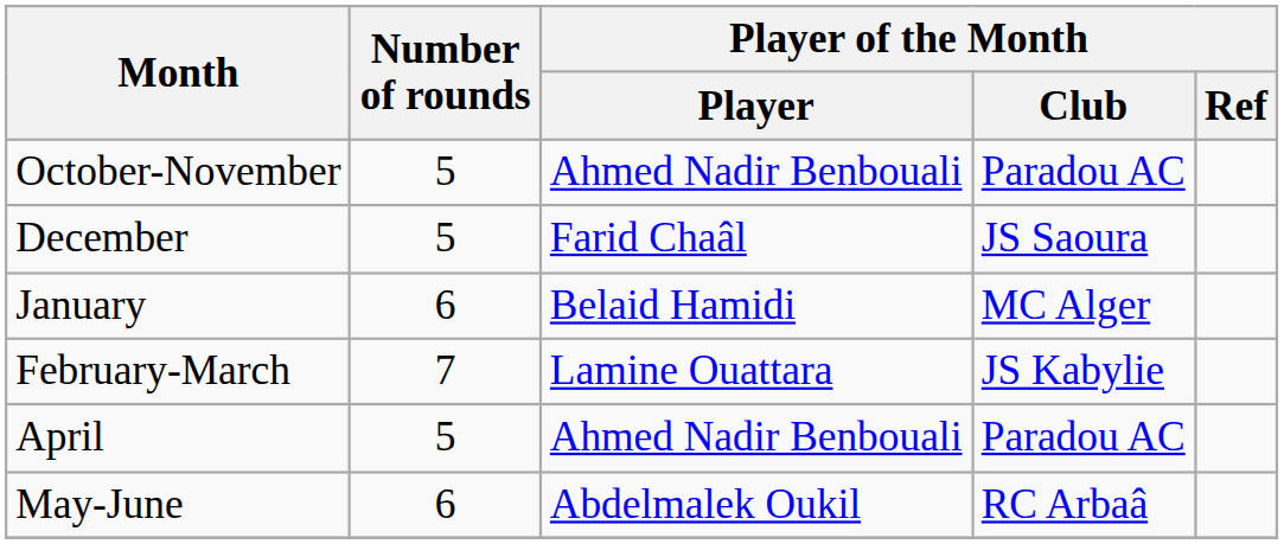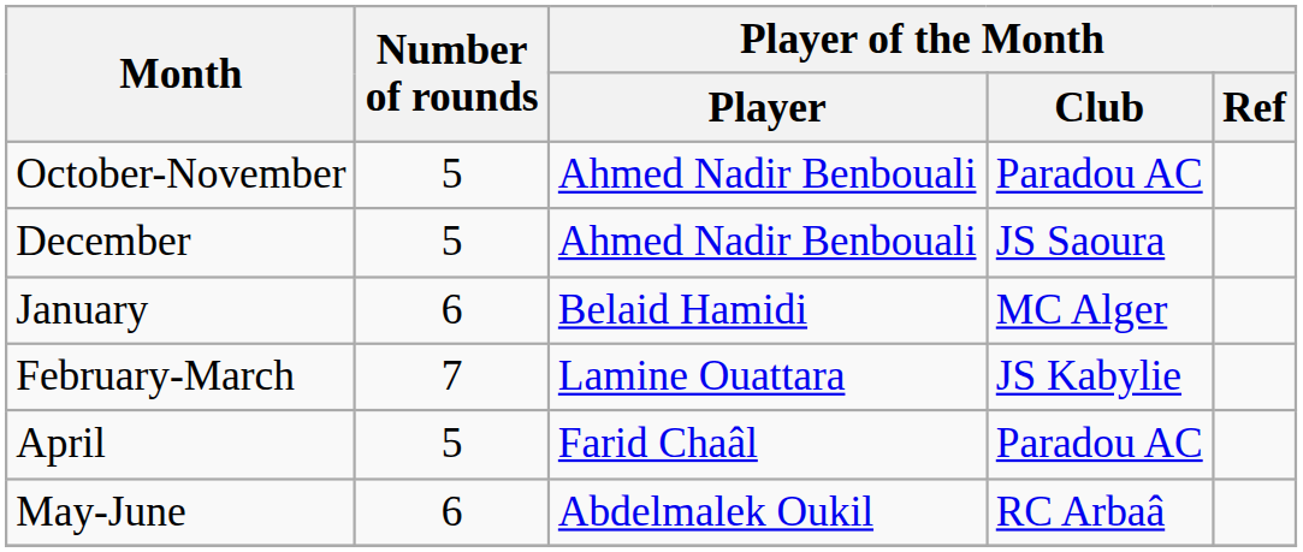December | Player of the Month / Player: Farid Chaâl -> Ahmed Nadir Benbouali
April | Player of the Month / Player: Ahmed Nadir Benbouali -> Farid Chaâl
